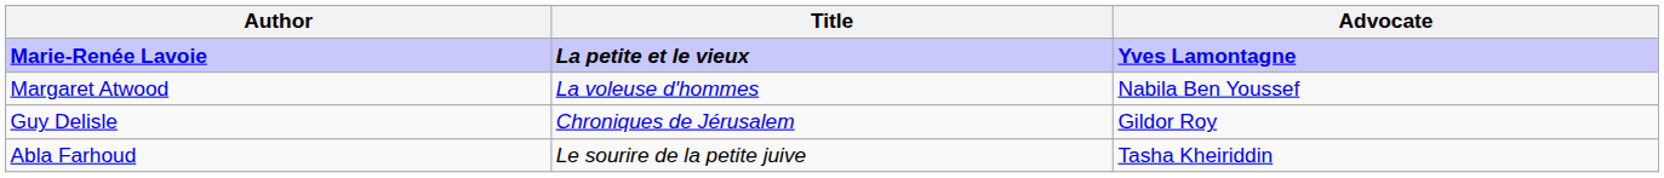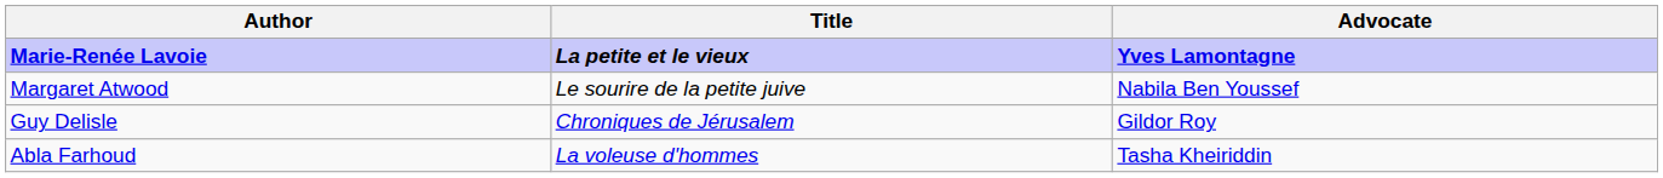Margaret Atwood | Title: La voleuse d'hommes -> Le sourire de la petite juive
Abla Farhoud | Title: Le sourire de la petite juive -> La voleuse d'hommes
